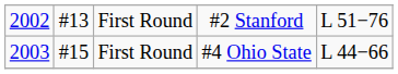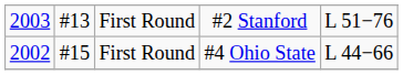#2 Stanford | column 1: 2002 -> 2003
#4 Ohio State | column 1: 2003 -> 2002
